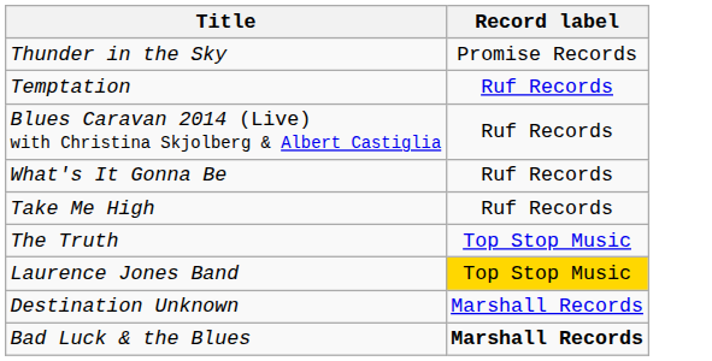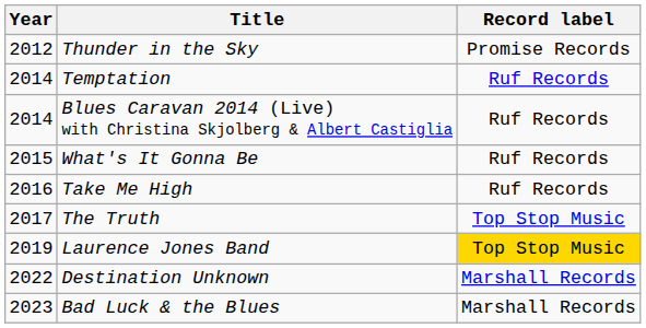+ column: Year | 2012 | 2014 | 2014 | 2015 | 2016 | 2017 | 2019 | 2022 | 2023
Bad Luck & the Blues | Record label: bold -> normal
